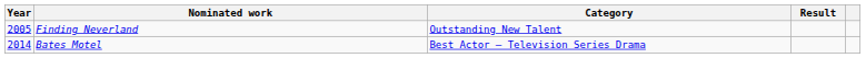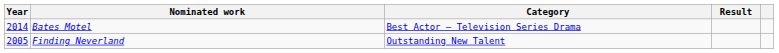rows swapped: Finding Neverland <-> Bates Motel
